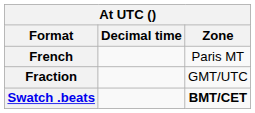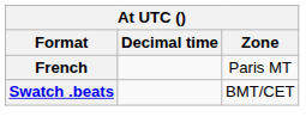- row: Fraction | GMT/UTC
Swatch .beats | Zone: bold -> normal
